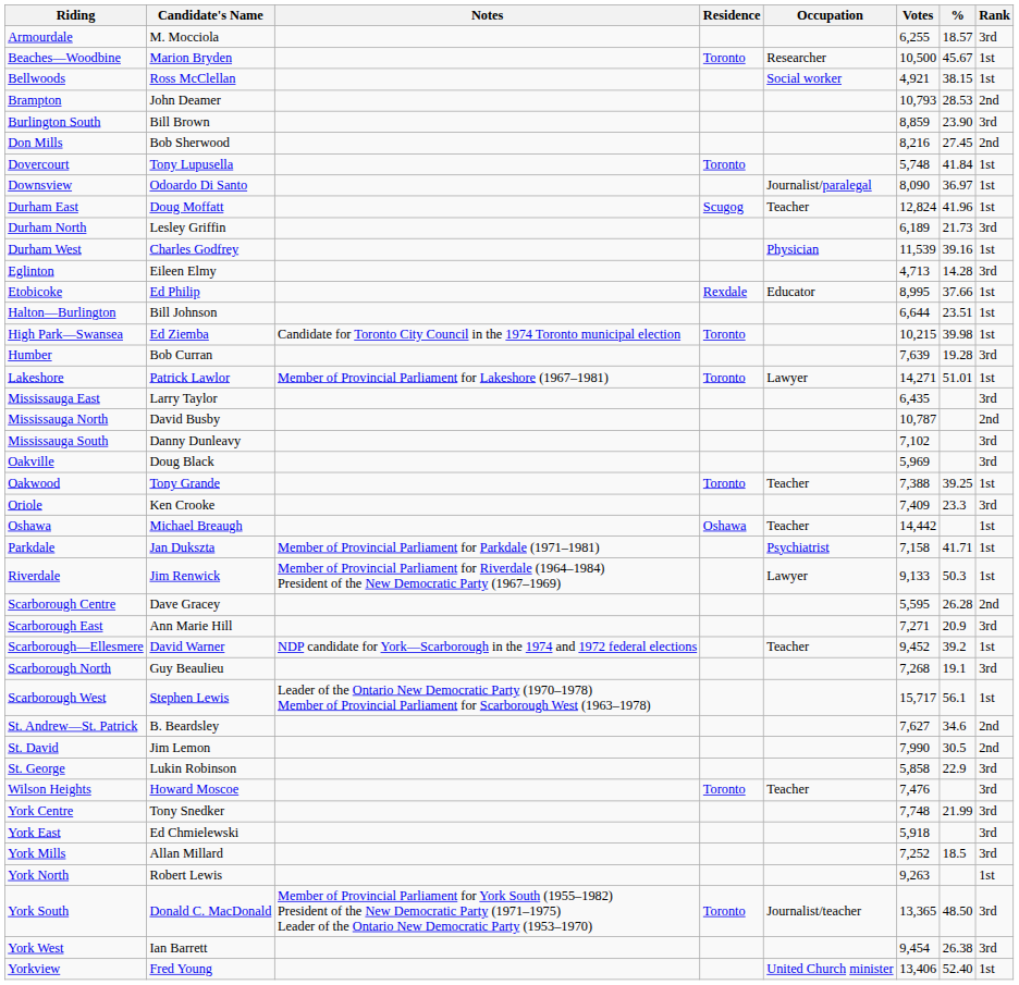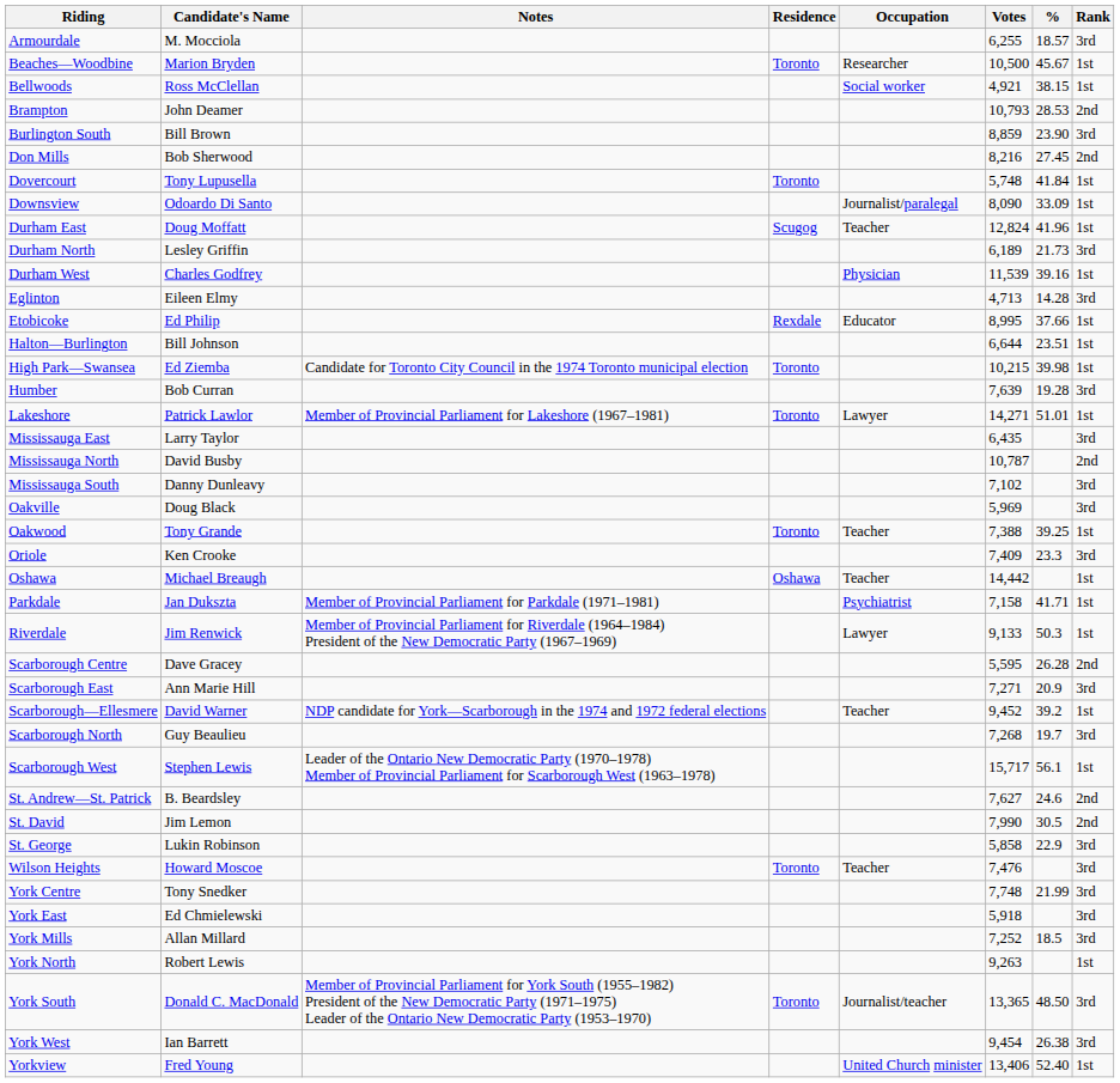Downsview | %: 36.97 -> 33.09
Scarborough North | %: 19.1 -> 19.7
St. Andrew—St. Patrick | %: 34.6 -> 24.6
